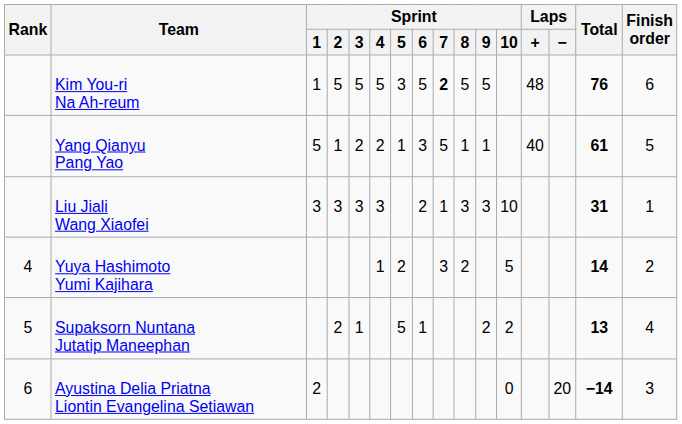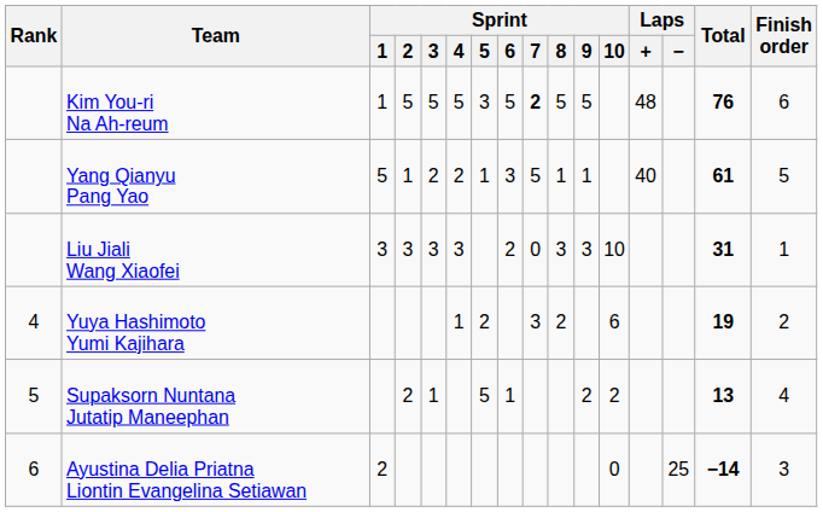Liu Jiali Wang Xiaofei | Sprint / 7: 1 -> 0
Yuya Hashimoto Yumi Kajihara | Sprint / 10: 5 -> 6
Yuya Hashimoto Yumi Kajihara | Total: 14 -> 19
Ayustina Delia Priatna Liontin Evangelina Setiawan | Laps / −: 20 -> 25
